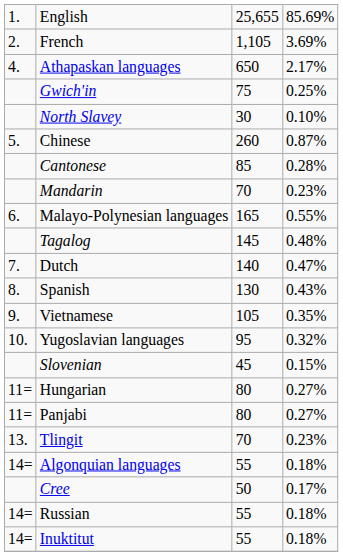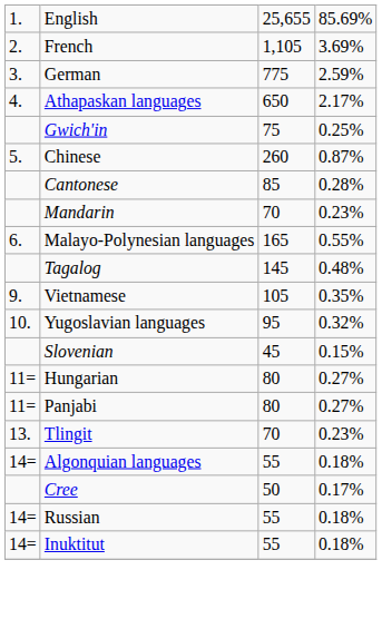+ row: 3. | German | 775 | 2.59%
- row: North Slavey | 30 | 0.10%
- row: 7. | Dutch | 140 | 0.47%
- row: 8. | Spanish | 130 | 0.43%
